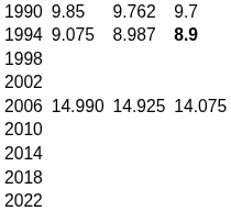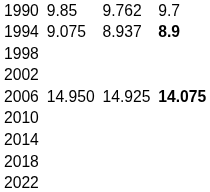1994 | column 5: 8.987 -> 8.937
2006 | column 3: 14.990 -> 14.950
2006 | column 7: normal -> bold
